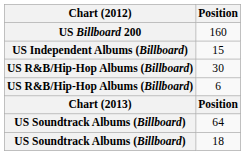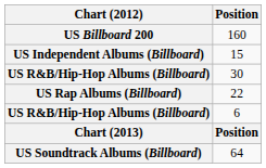+ row: US Rap Albums (Billboard) | 22
- row: US Soundtrack Albums (Billboard) | 18
